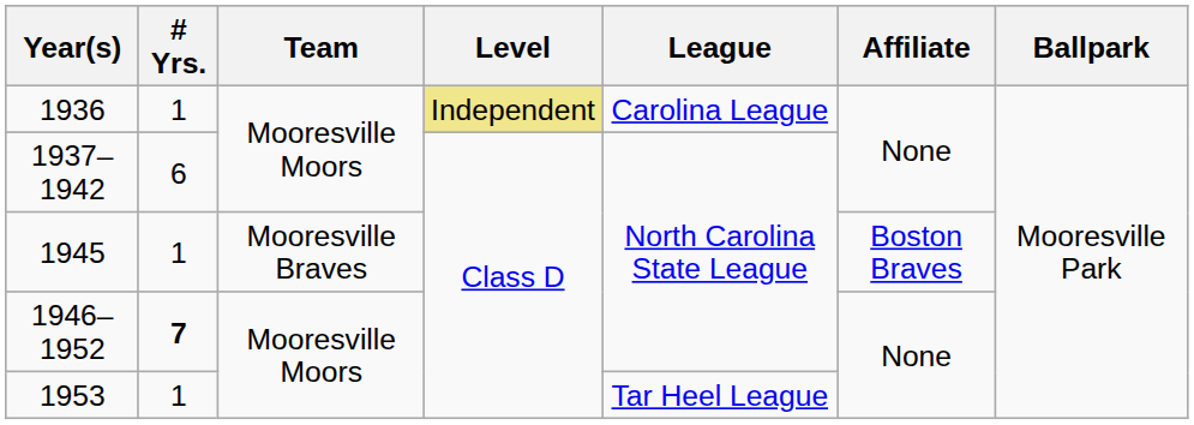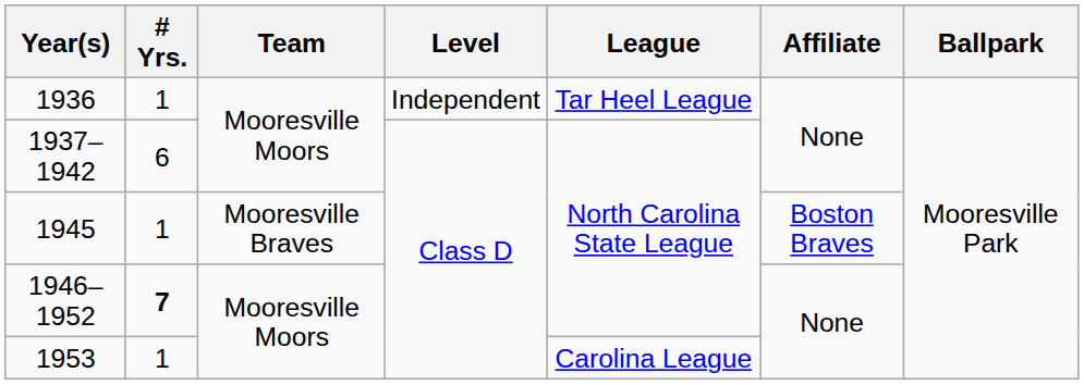1936 | Level: khaki background -> no background
1936 | League: Carolina League -> Tar Heel League
1953 | League: Tar Heel League -> Carolina League
